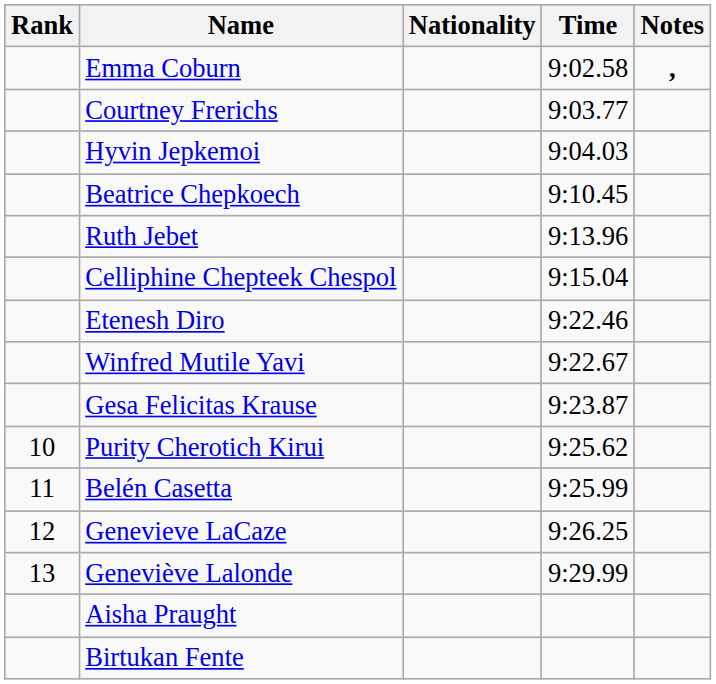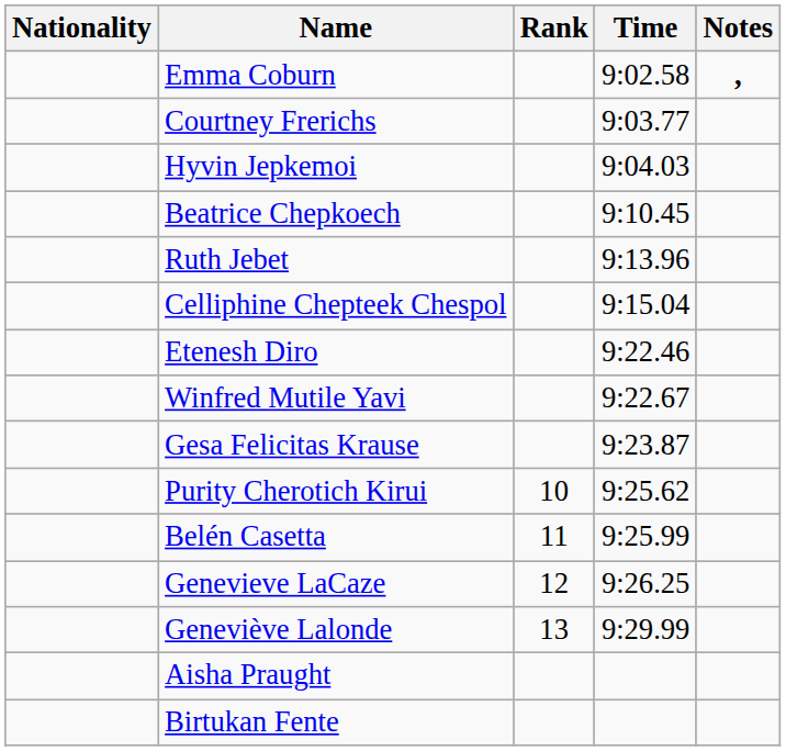columns swapped: Rank <-> Nationality
